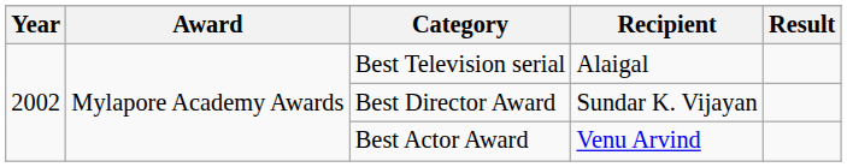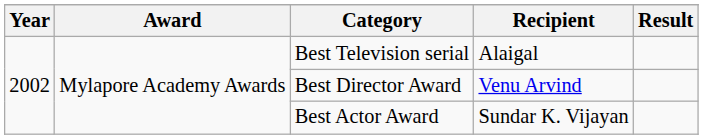Best Director Award | Recipient: Sundar K. Vijayan -> Venu Arvind
Best Actor Award | Recipient: Venu Arvind -> Sundar K. Vijayan
